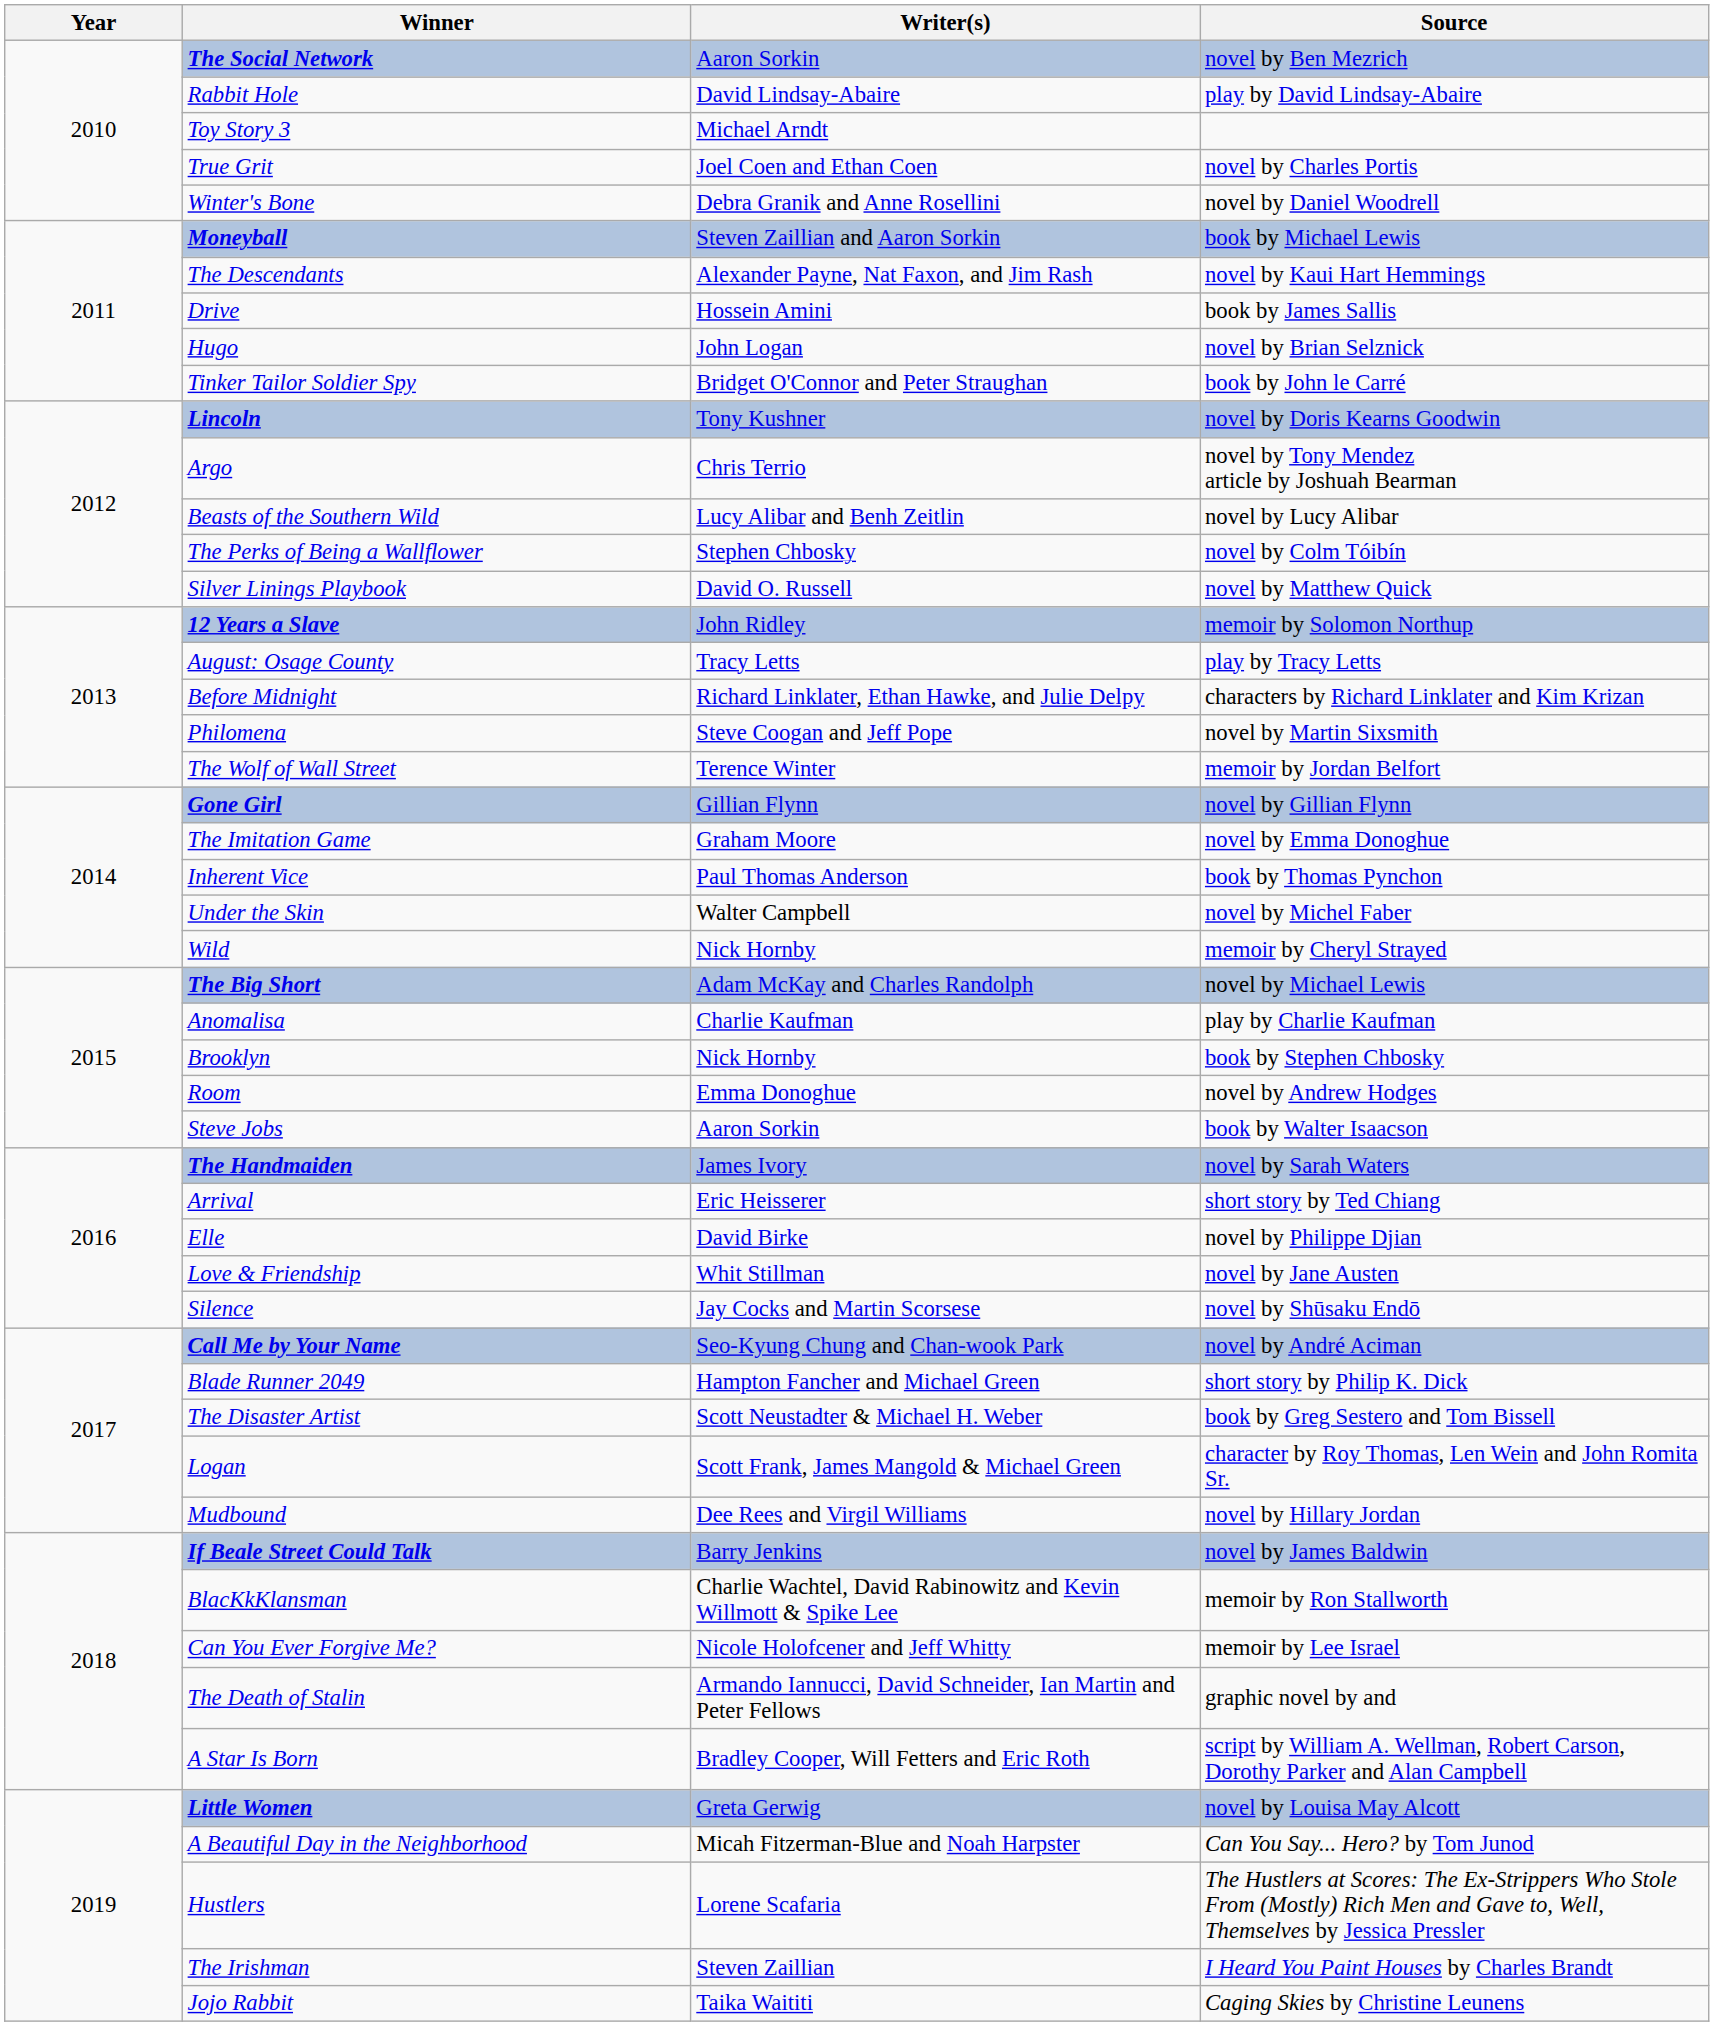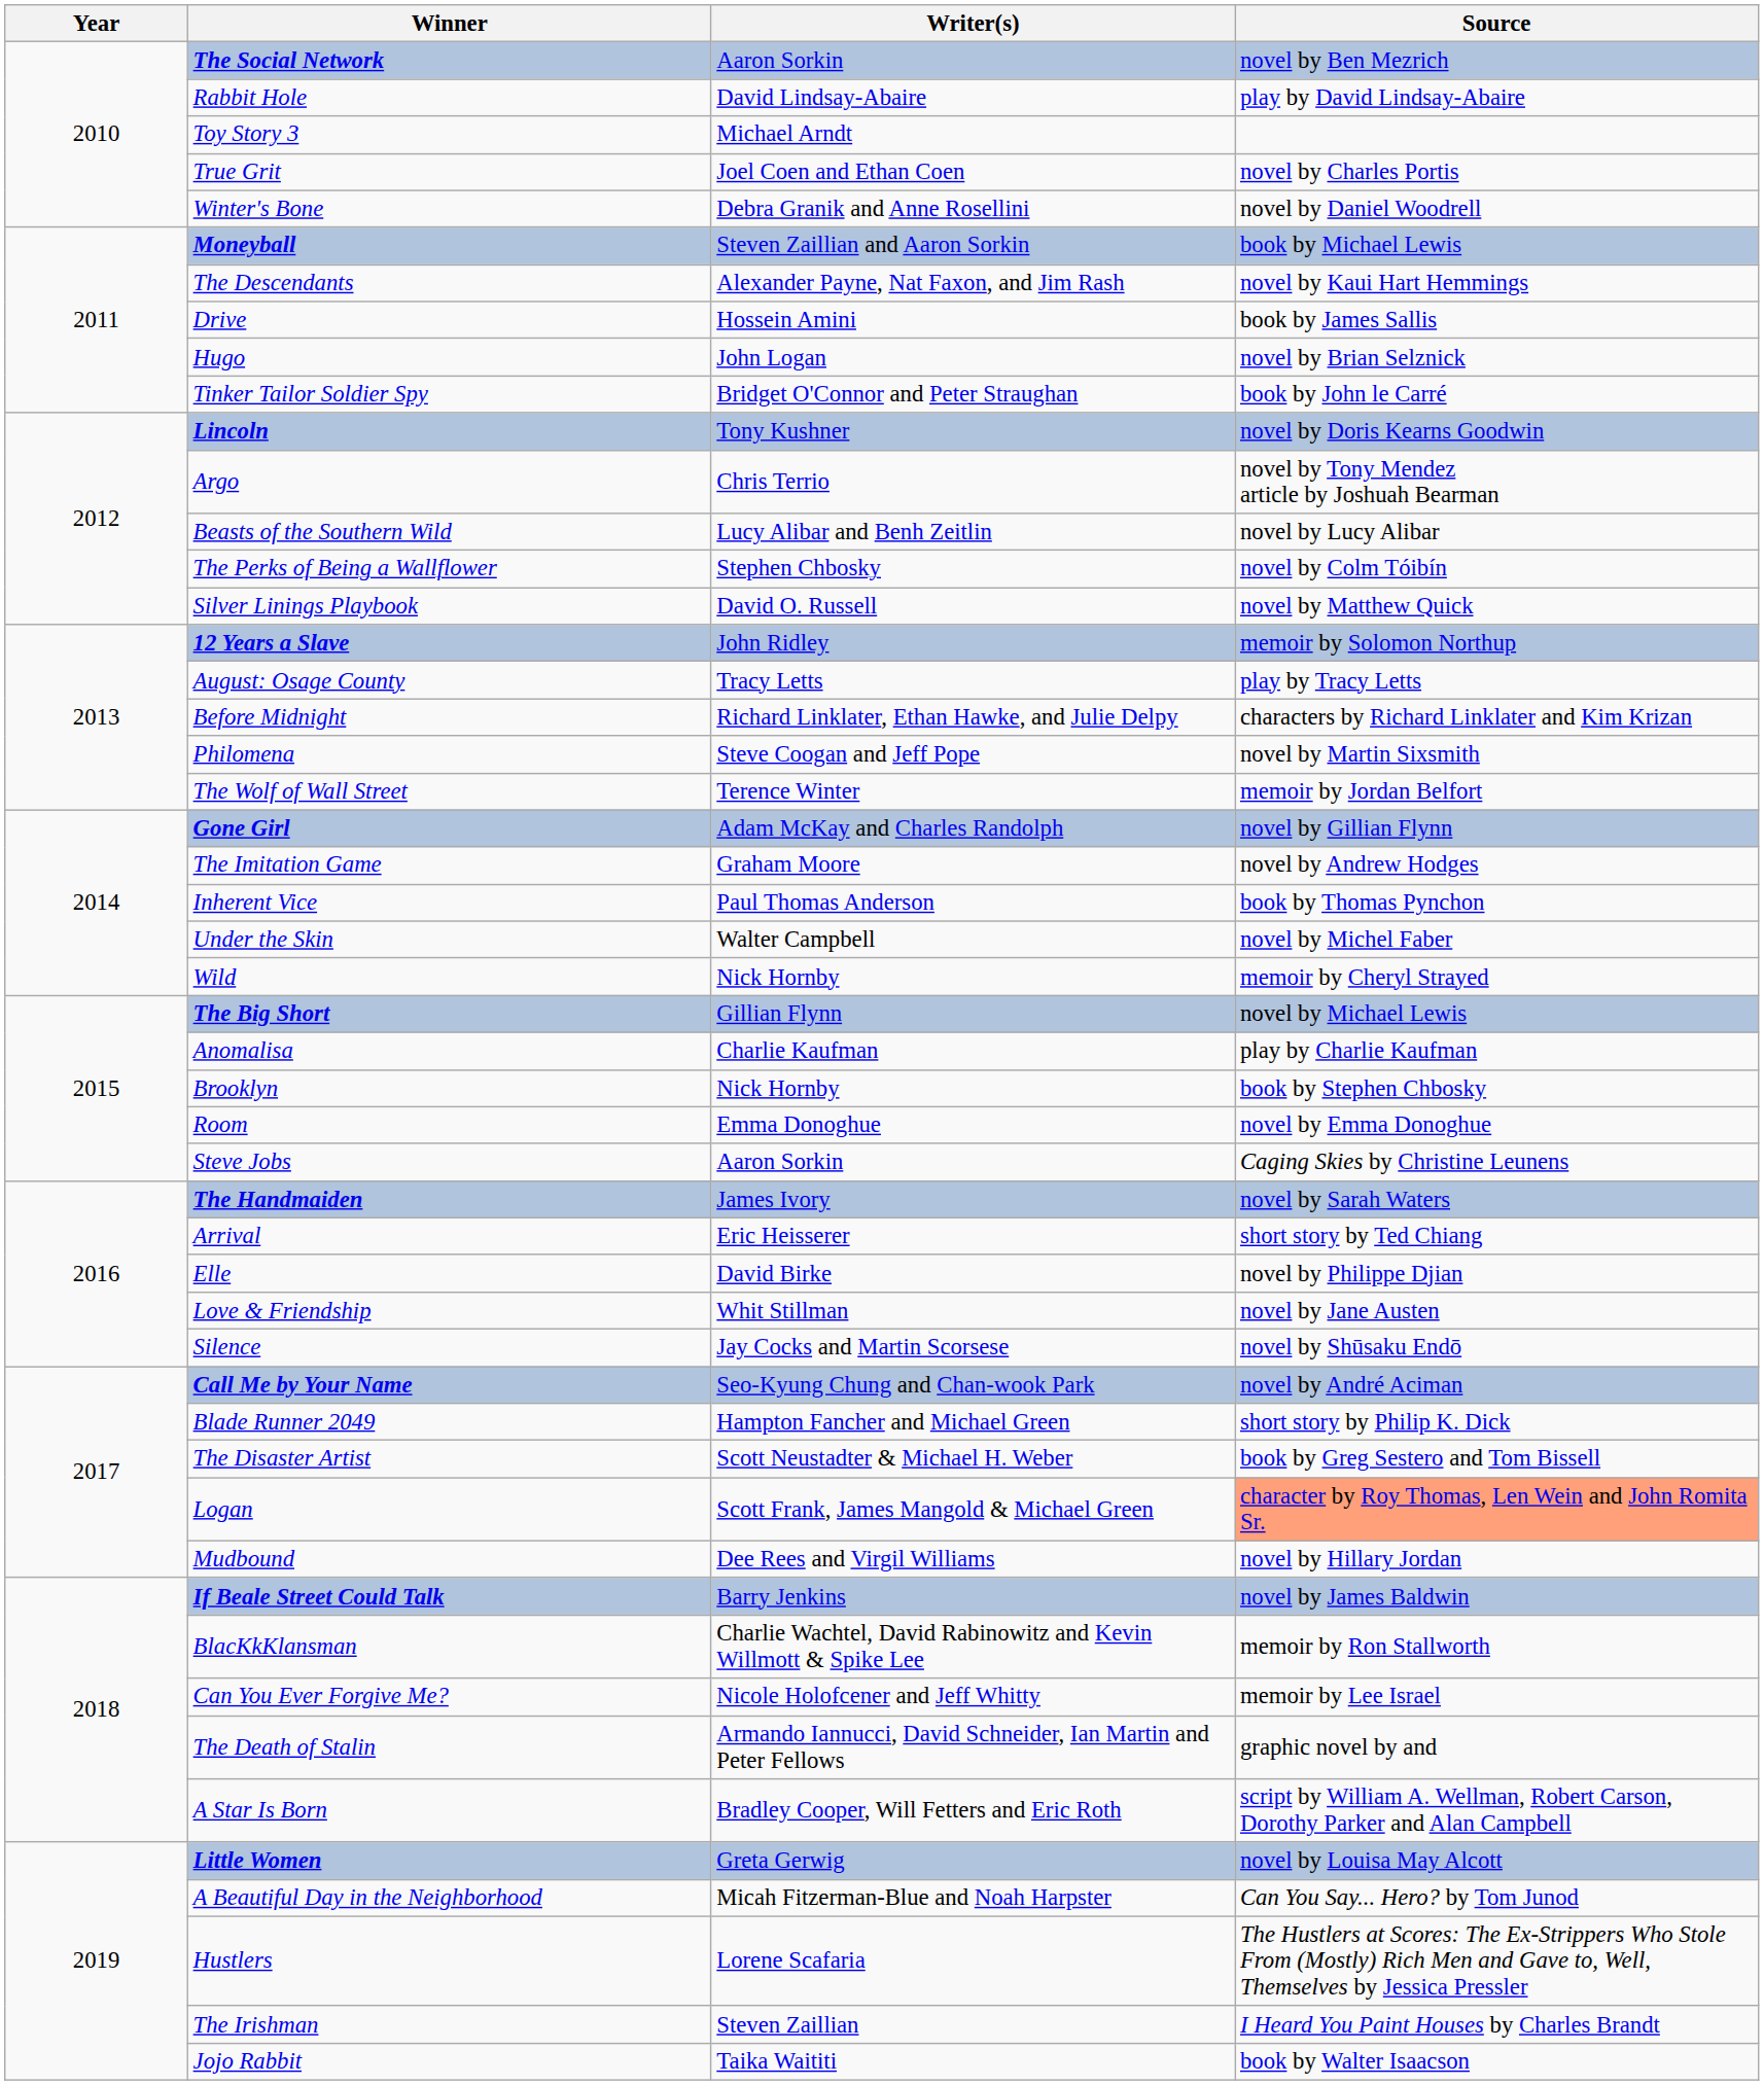Gone Girl | Writer(s): Gillian Flynn -> Adam McKay and Charles Randolph
The Imitation Game | Source: novel by Emma Donoghue -> novel by Andrew Hodges
The Big Short | Writer(s): Adam McKay and Charles Randolph -> Gillian Flynn
Room | Source: novel by Andrew Hodges -> novel by Emma Donoghue
Steve Jobs | Source: book by Walter Isaacson -> Caging Skies by Christine Leunens
Logan | Source: no background -> lightsalmon background
Jojo Rabbit | Source: Caging Skies by Christine Leunens -> book by Walter Isaacson
